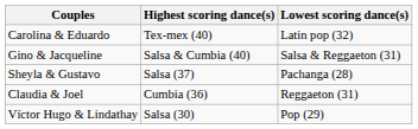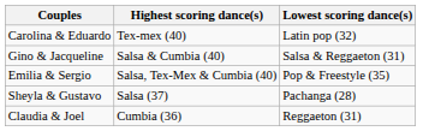+ row: Emilia & Sergio | Salsa, Tex-Mex & Cumbia (40) | Pop & Freestyle (35)
- row: Víctor Hugo & Lindathay | Salsa (30) | Pop (29)
